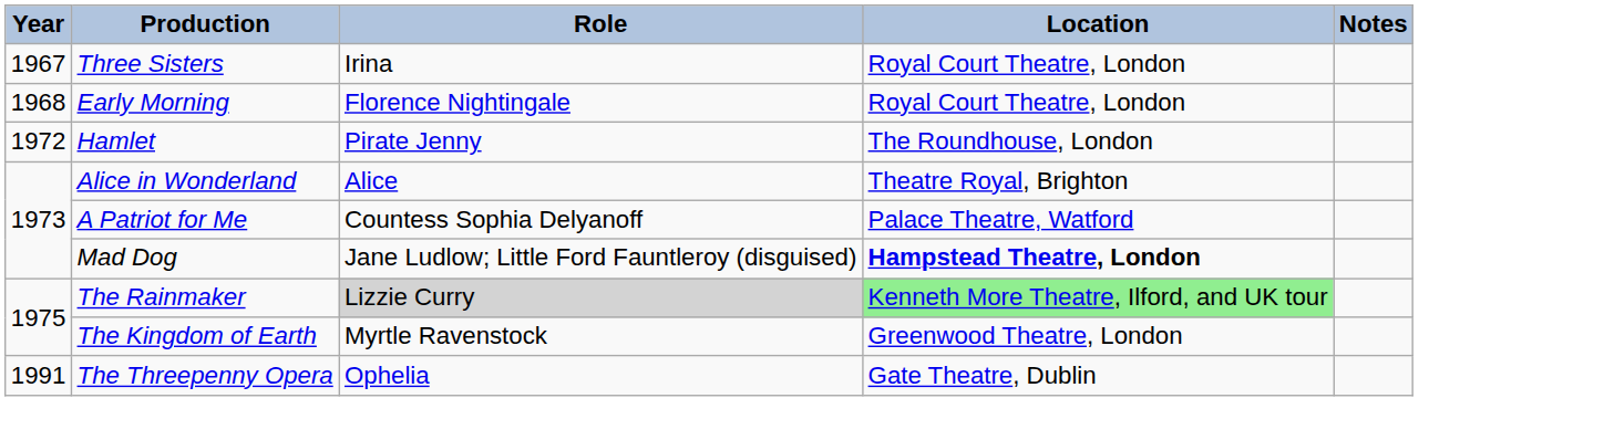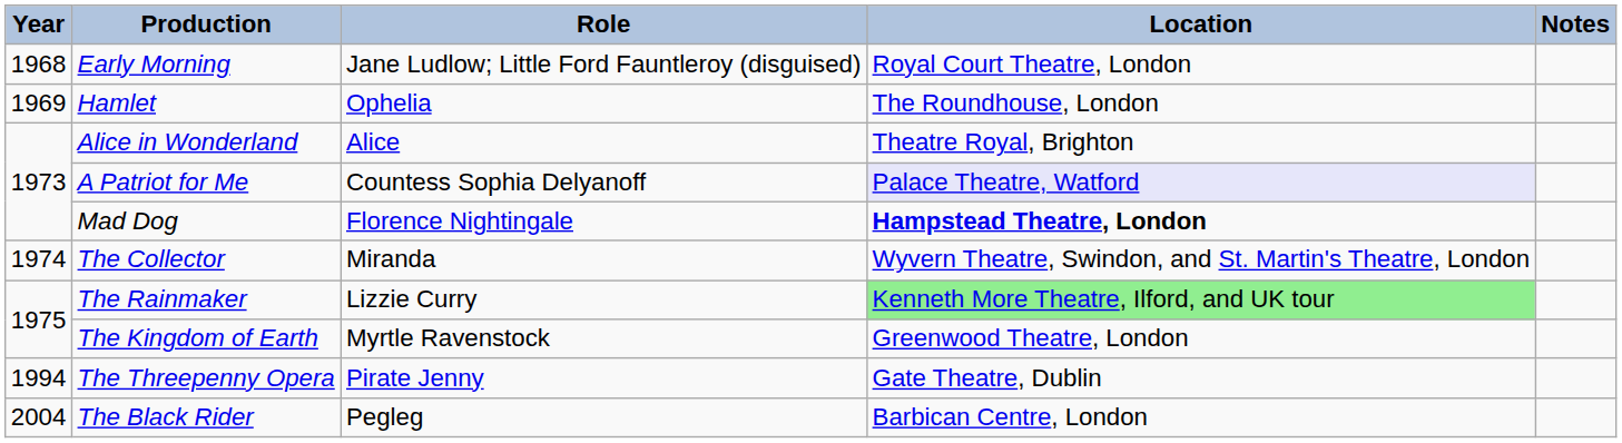- row: 1967 | Three Sisters | Irina | Royal Court Theatre, London
Early Morning | Role: Florence Nightingale -> Jane Ludlow; Little Ford Fauntleroy (disguised)
Hamlet | Year: 1972 -> 1969
Hamlet | Role: Pirate Jenny -> Ophelia
A Patriot for Me | Location: no background -> lavender background
Mad Dog | Role: Jane Ludlow; Little Ford Fauntleroy (disguised) -> Florence Nightingale
+ row: 1974 | The Collector | Miranda | Wyvern Theatre, Swindon, and St. Martin's Theatre, London
The Rainmaker | Role: lightgrey background -> no background
The Threepenny Opera | Year: 1991 -> 1994
The Threepenny Opera | Role: Ophelia -> Pirate Jenny
+ row: 2004 | The Black Rider | Pegleg | Barbican Centre, London
